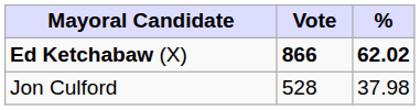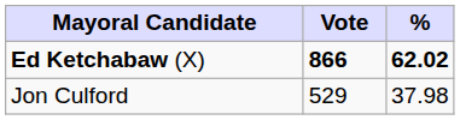Jon Culford | Vote: 528 -> 529
